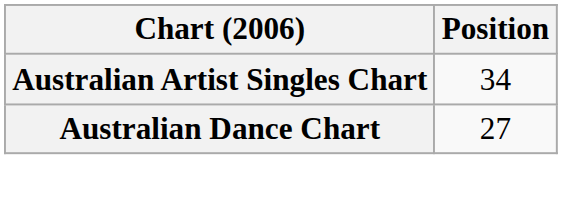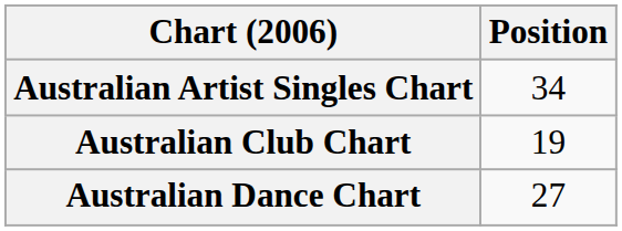+ row: Australian Club Chart | 19
